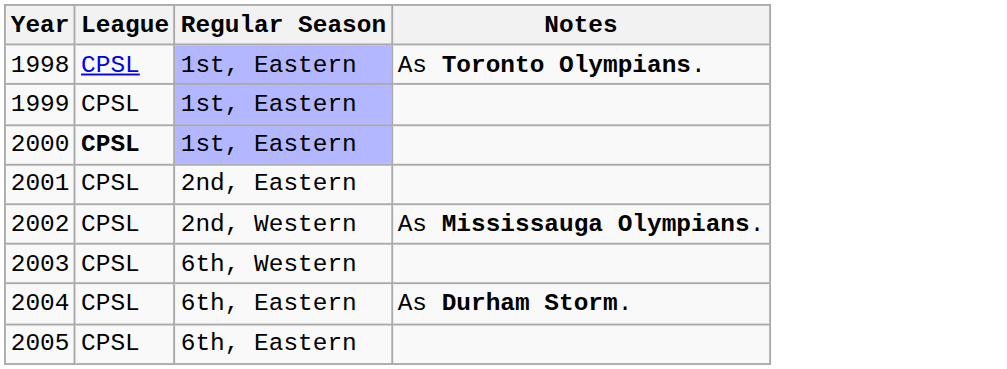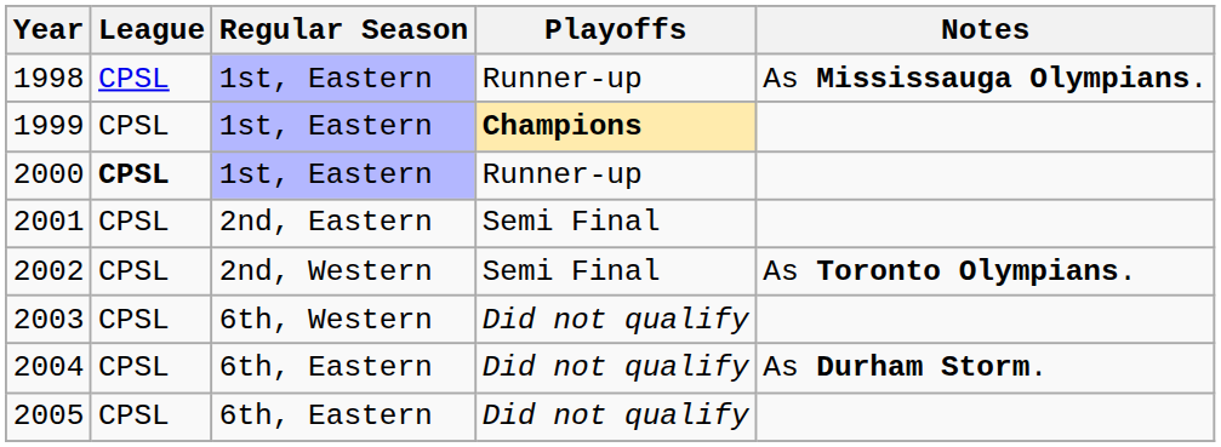+ column: Playoffs | Runner-up | Champions | Runner-up | Semi Final | Semi Final | Did not qualify | Did not qualify | Did not qualify
1998 | Notes: As Toronto Olympians. -> As Mississauga Olympians.
2002 | Notes: As Mississauga Olympians. -> As Toronto Olympians.
